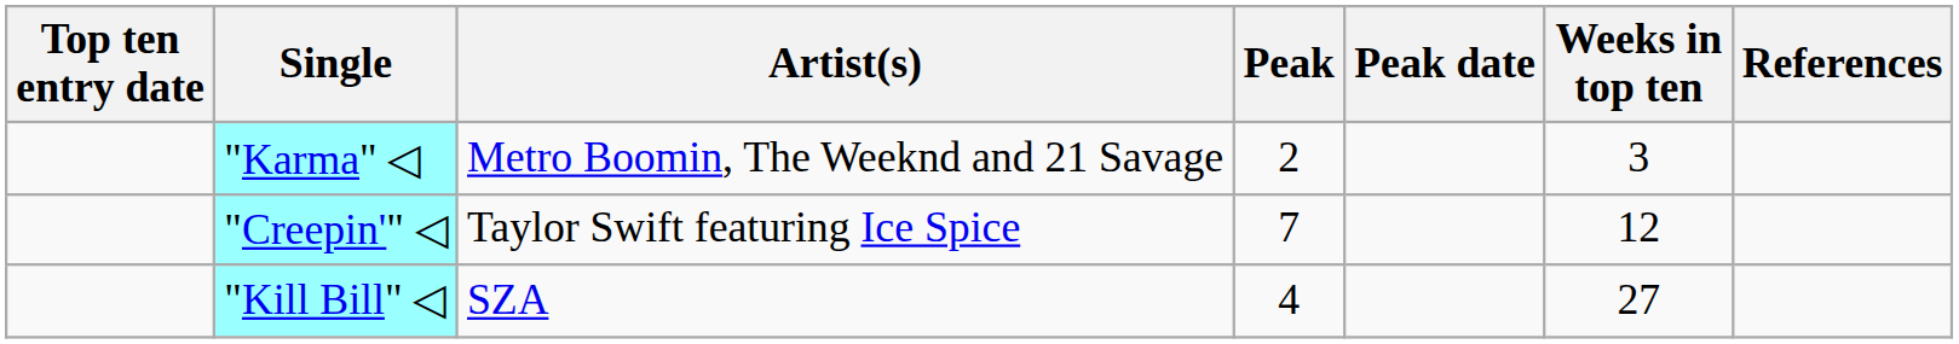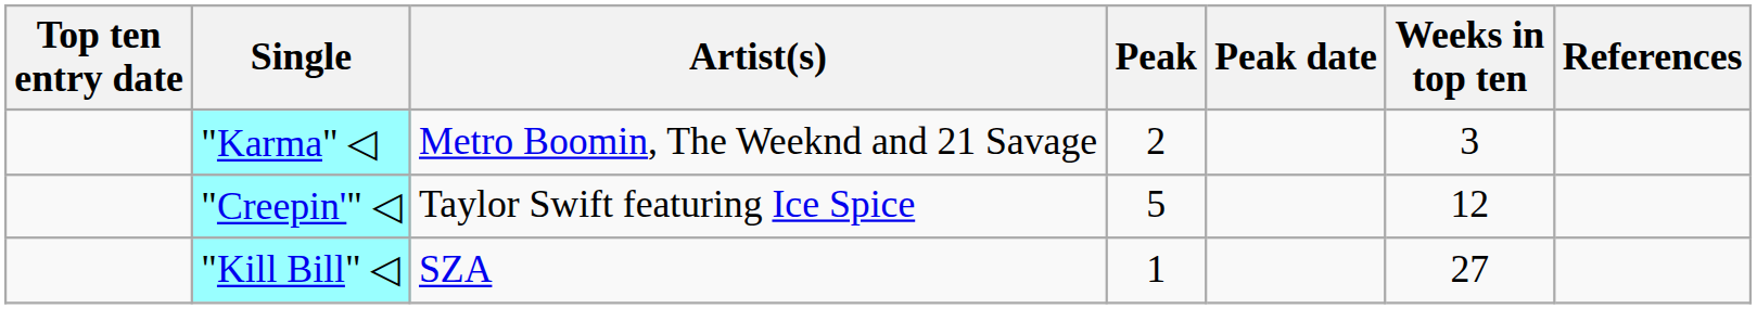"Creepin'" ◁ | Peak: 7 -> 5
"Kill Bill" ◁ | Peak: 4 -> 1
